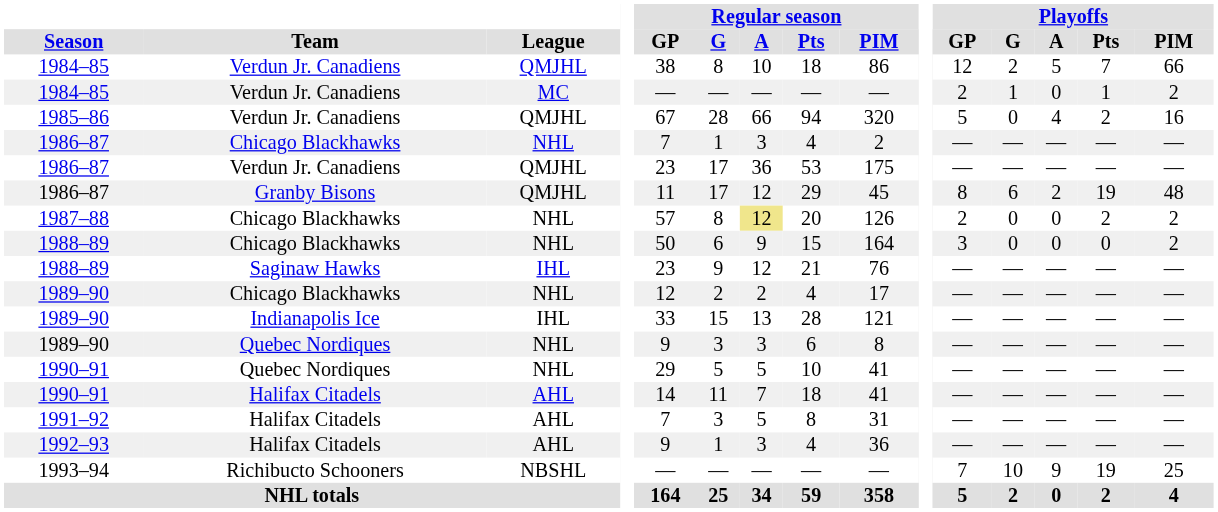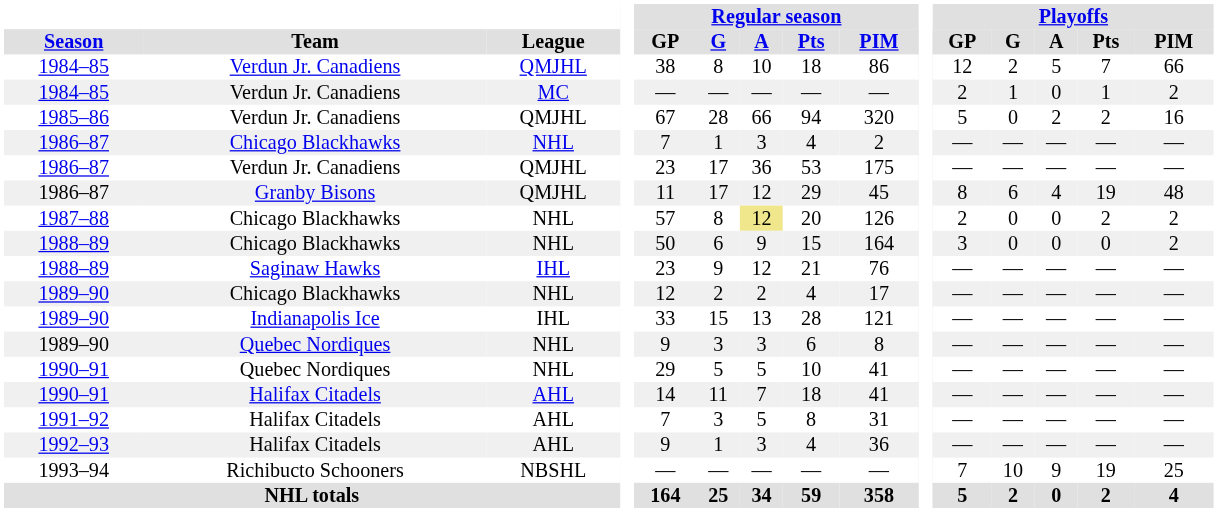1985–86 | Playoffs / A: 4 -> 2
1986–87 / Granby Bisons | Playoffs / A: 2 -> 4
